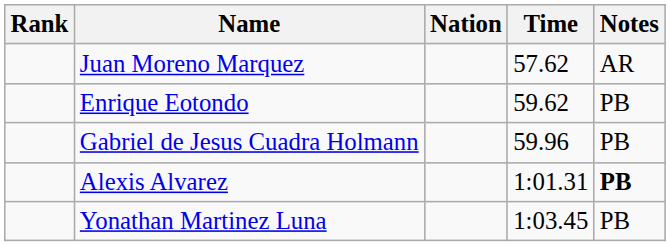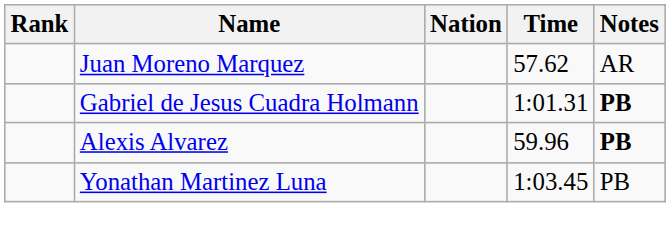- row: Enrique Eotondo | 59.62 | PB
Gabriel de Jesus Cuadra Holmann | Time: 59.96 -> 1:01.31
Gabriel de Jesus Cuadra Holmann | Notes: normal -> bold
Alexis Alvarez | Time: 1:01.31 -> 59.96
